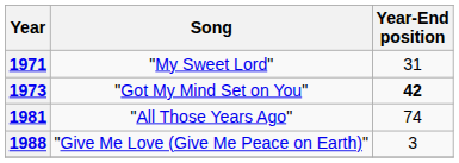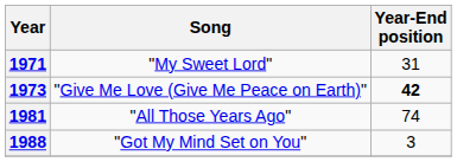1973 | Song: "Got My Mind Set on You" -> "Give Me Love (Give Me Peace on Earth)"
1988 | Song: "Give Me Love (Give Me Peace on Earth)" -> "Got My Mind Set on You"
